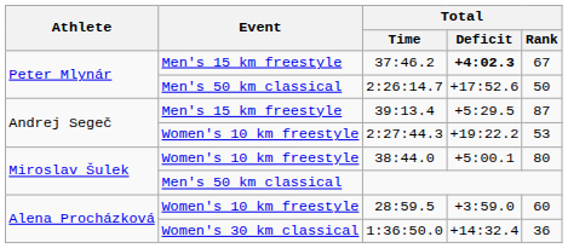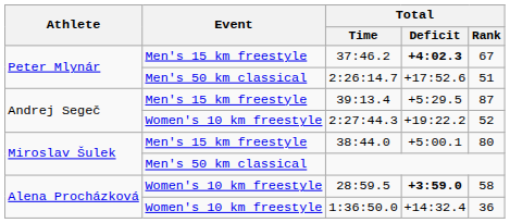2:26:14.7 | Total / Rank: 50 -> 51
2:27:44.3 | Total / Rank: 53 -> 52
38:44.0 | Event: Women's 10 km freestyle -> Men's 15 km freestyle
28:59.5 | Total / Deficit: normal -> bold
28:59.5 | Total / Rank: 60 -> 58
1:36:50.0 | Event: Women's 30 km classical -> Women's 10 km freestyle
